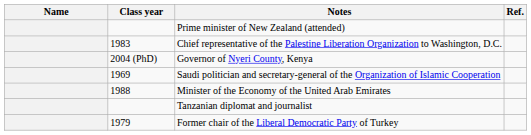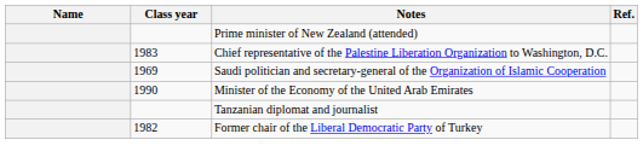- row: 2004 (PhD) | Governor of Nyeri County, Kenya
Minister of the Economy of the United Arab Emirates | Class year: 1988 -> 1990
Former chair of the Liberal Democratic Party of Turkey | Class year: 1979 -> 1982
